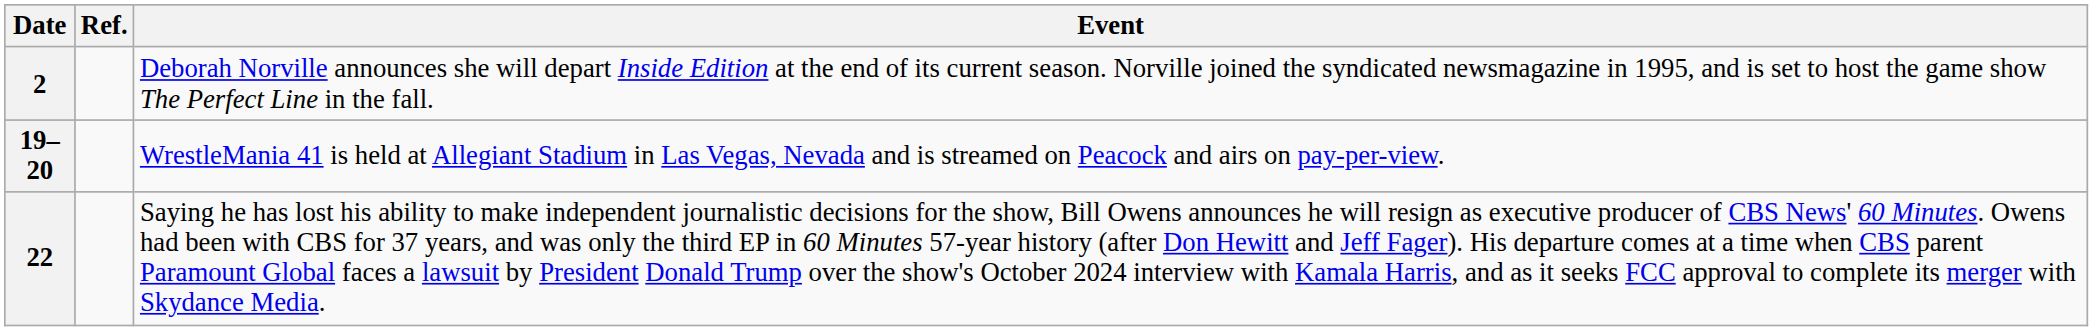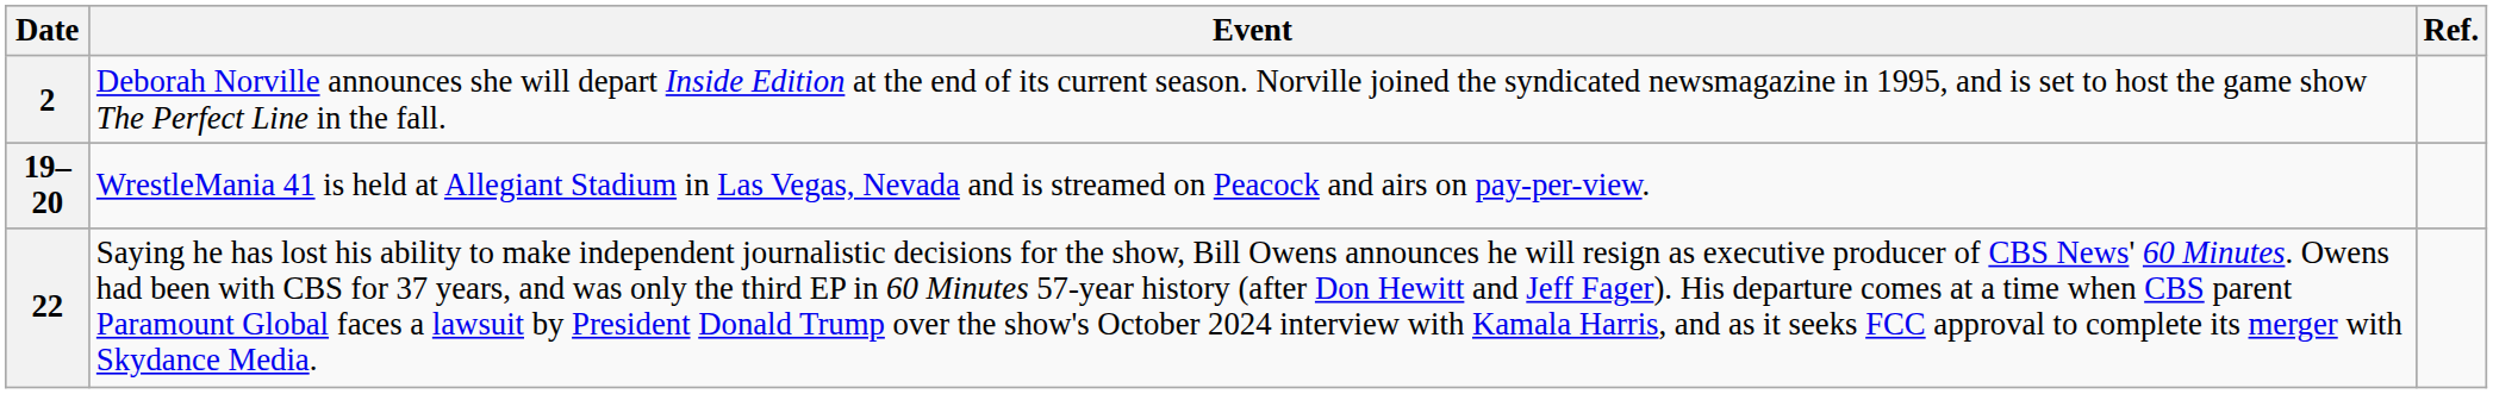columns swapped: Event <-> Ref.
